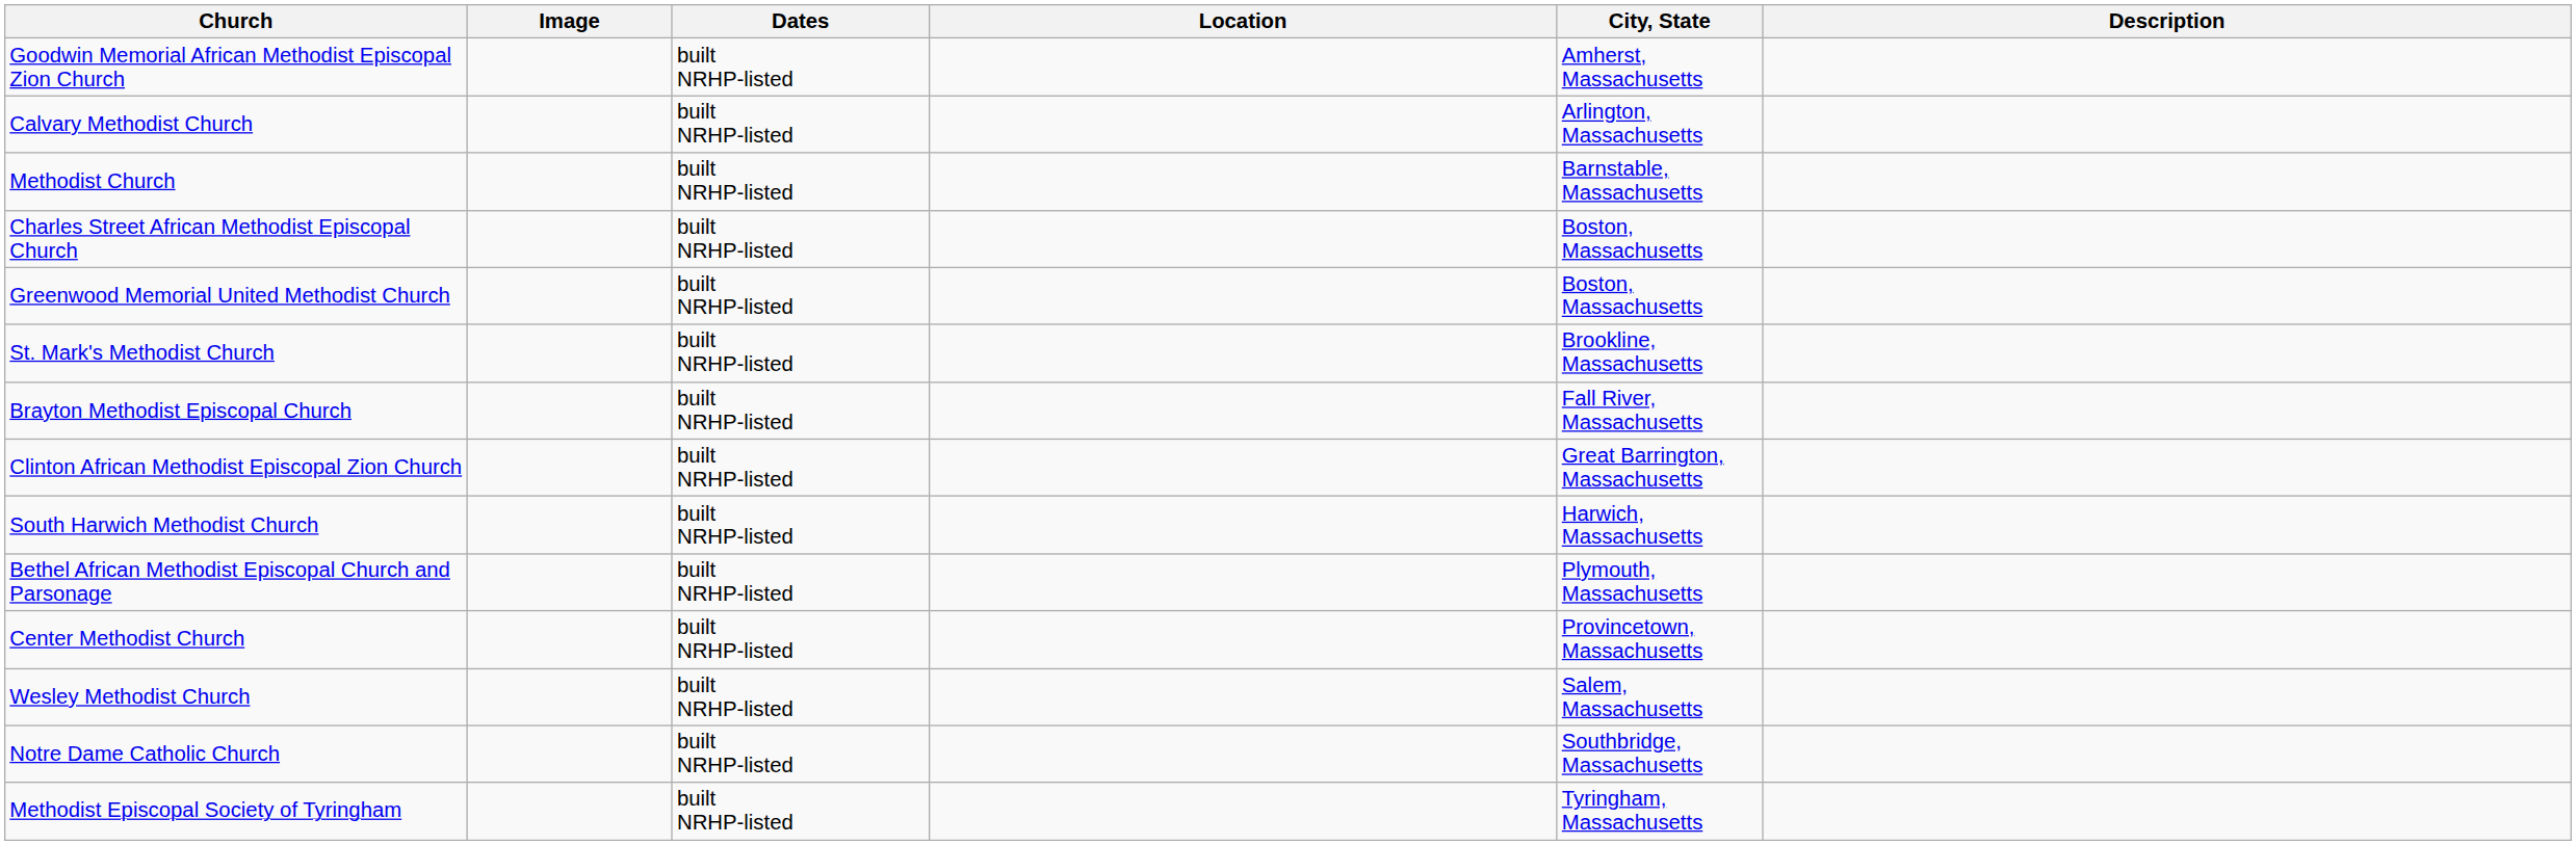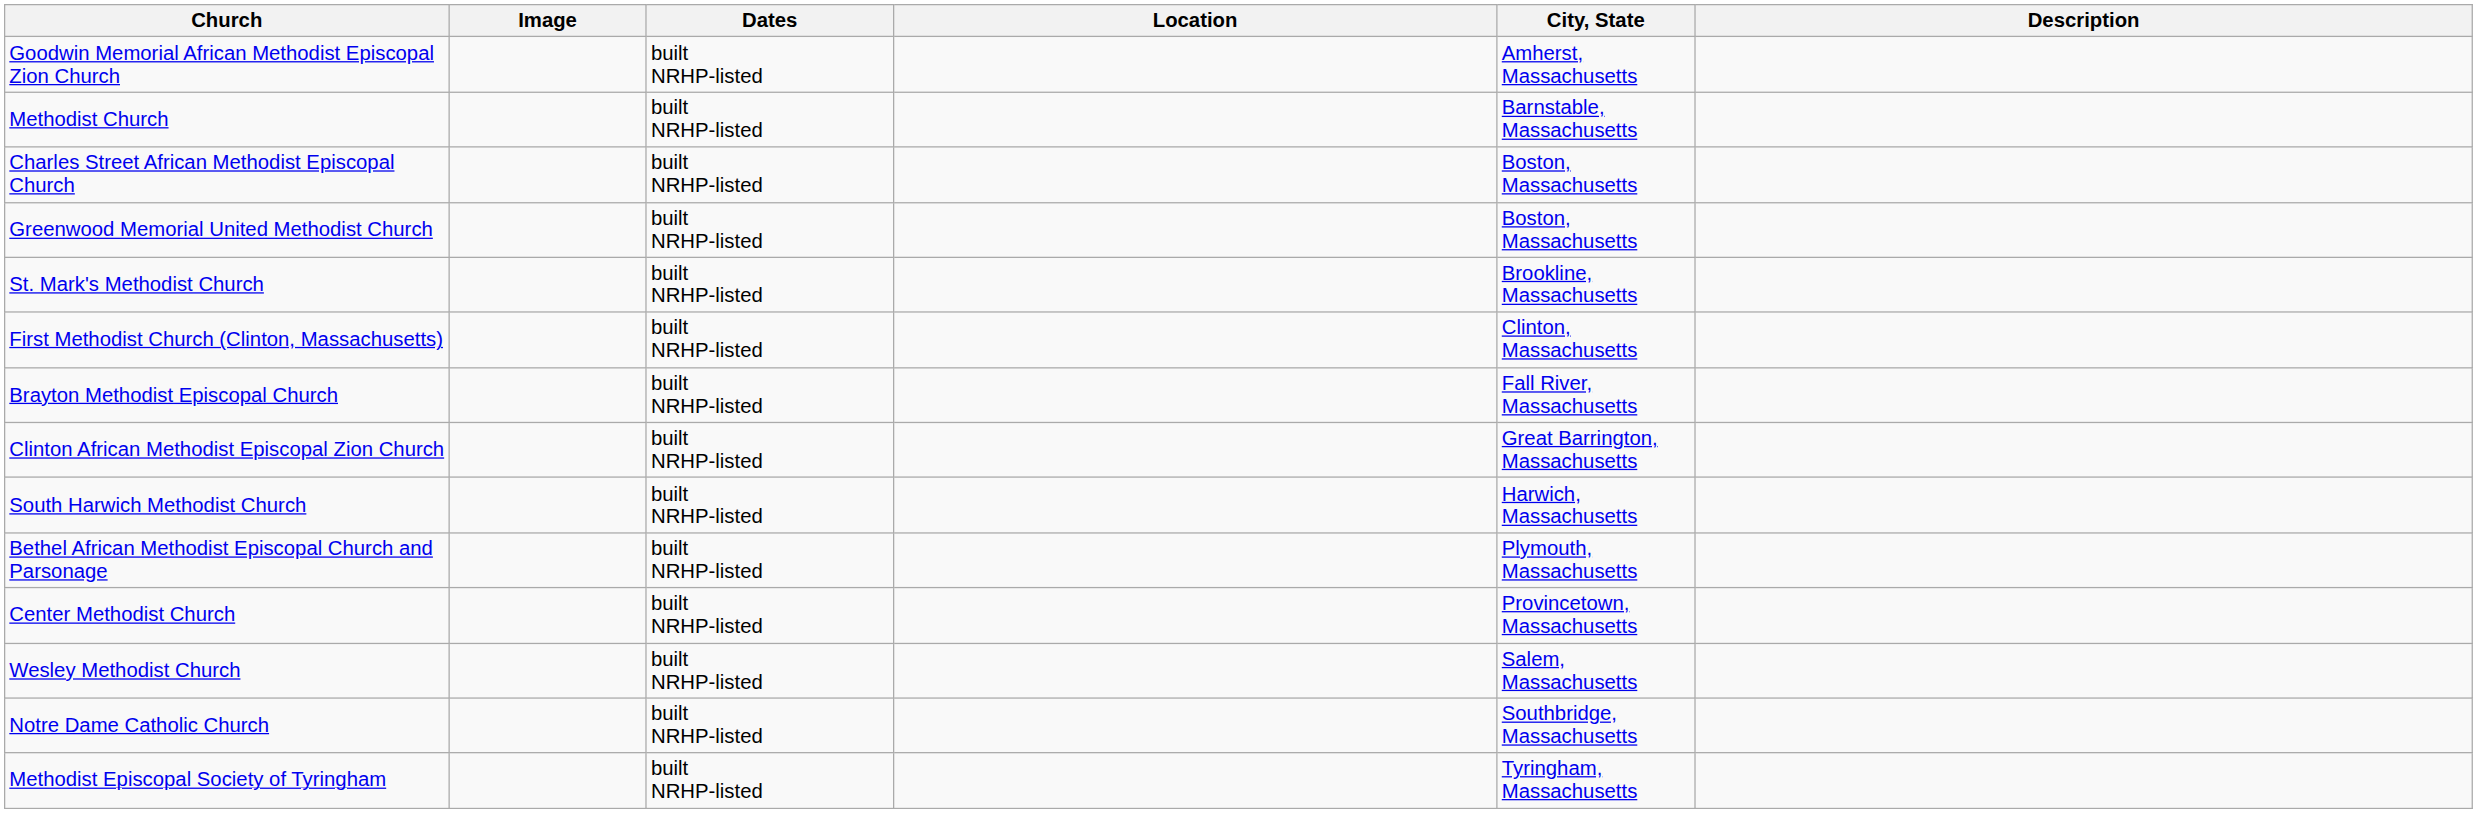- row: Calvary Methodist Church | built NRHP-listed | Arlington, Massachusetts
+ row: First Methodist Church (Clinton, Massachusetts) | built NRHP-listed | Clinton, Massachusetts
